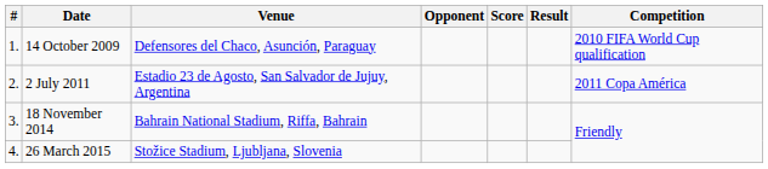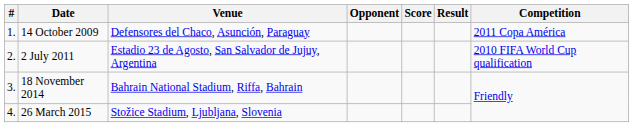14 October 2009 | Competition: 2010 FIFA World Cup qualification -> 2011 Copa América
2 July 2011 | Competition: 2011 Copa América -> 2010 FIFA World Cup qualification
